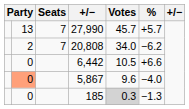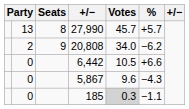27,990 | Seats: 7 -> 8
20,808 | Seats: 7 -> 9
5,867 | column 2: lightsalmon background -> no background
5,867 | %: −4.0 -> −4.3
185 | %: −1.3 -> −1.1
